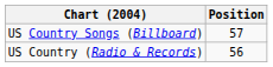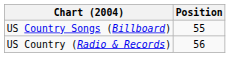US Country Songs (Billboard) | Position: 57 -> 55
